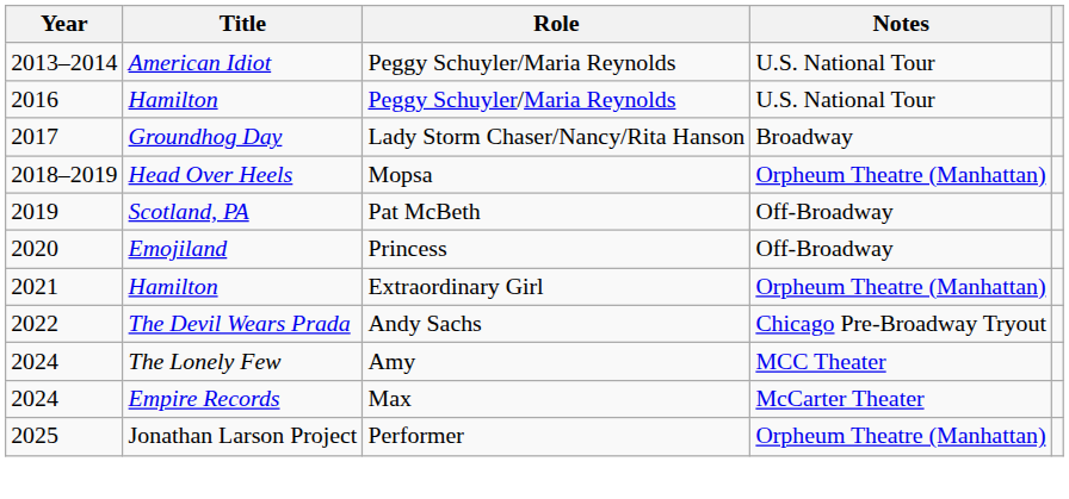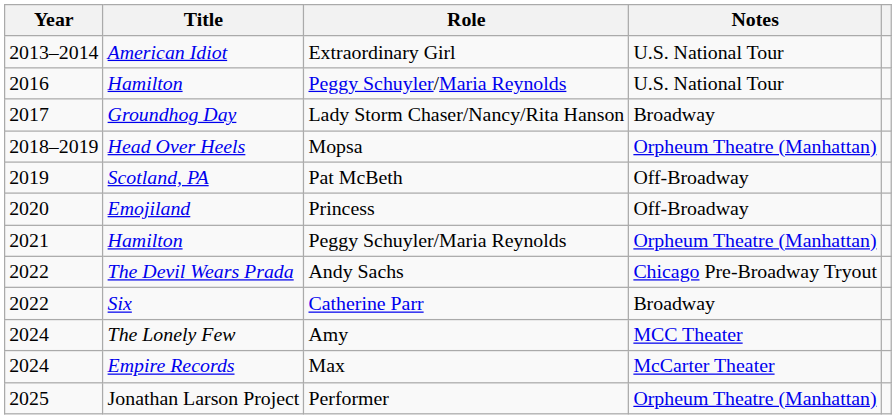American Idiot | Role: Peggy Schuyler/Maria Reynolds -> Extraordinary Girl
2021 / Hamilton | Role: Extraordinary Girl -> Peggy Schuyler/Maria Reynolds
+ row: 2022 | Six | Catherine Parr | Broadway
